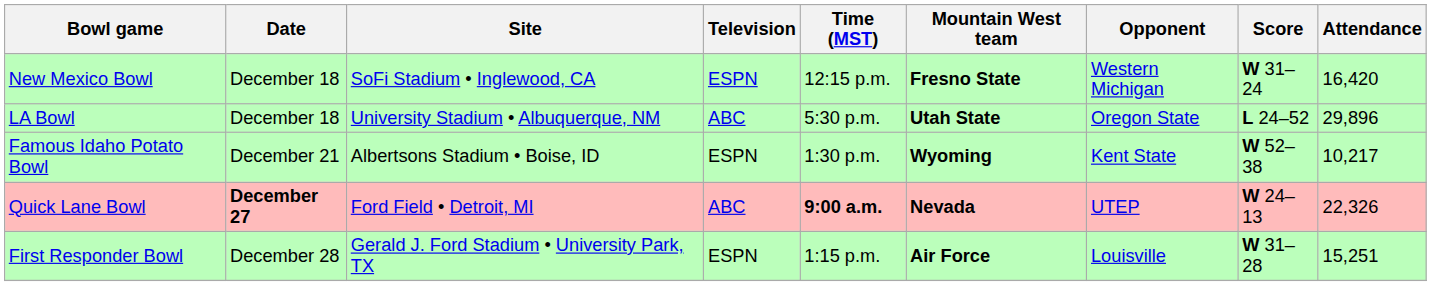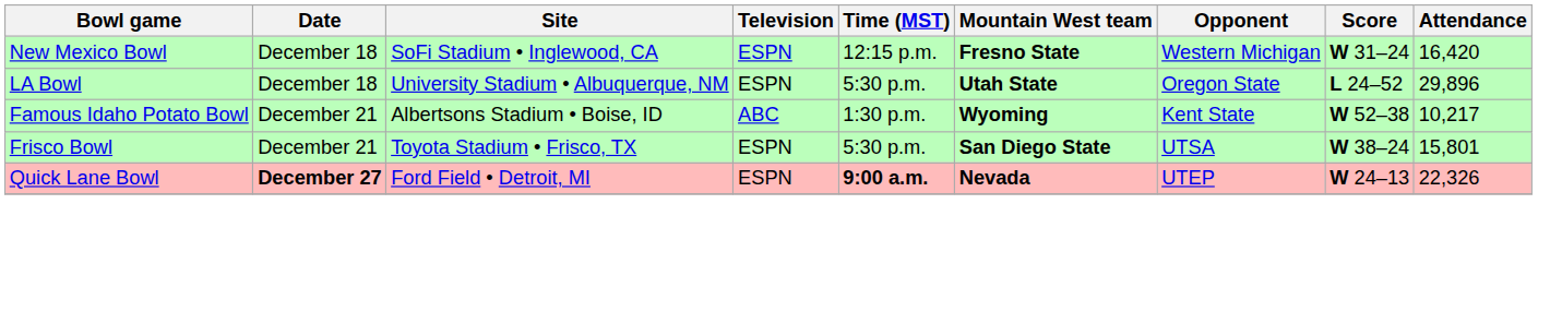LA Bowl | Television: ABC -> ESPN
Famous Idaho Potato Bowl | Television: ESPN -> ABC
+ row: Frisco Bowl | December 21 | Toyota Stadium • Frisco, TX | ESPN | 5:30 p.m. | San Diego State | UTSA | W 38–24 | 15,801
Quick Lane Bowl | Television: ABC -> ESPN
- row: First Responder Bowl | December 28 | Gerald J. Ford Stadium • University Park, TX | ESPN | 1:15 p.m. | Air Force | Louisville | W 31–28 | 15,251
